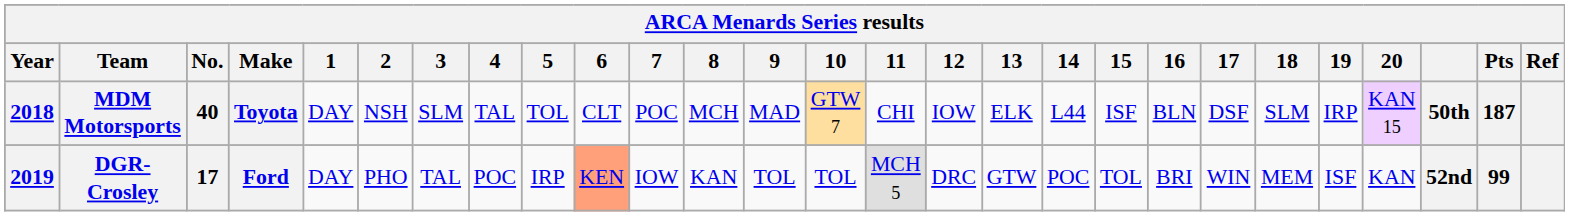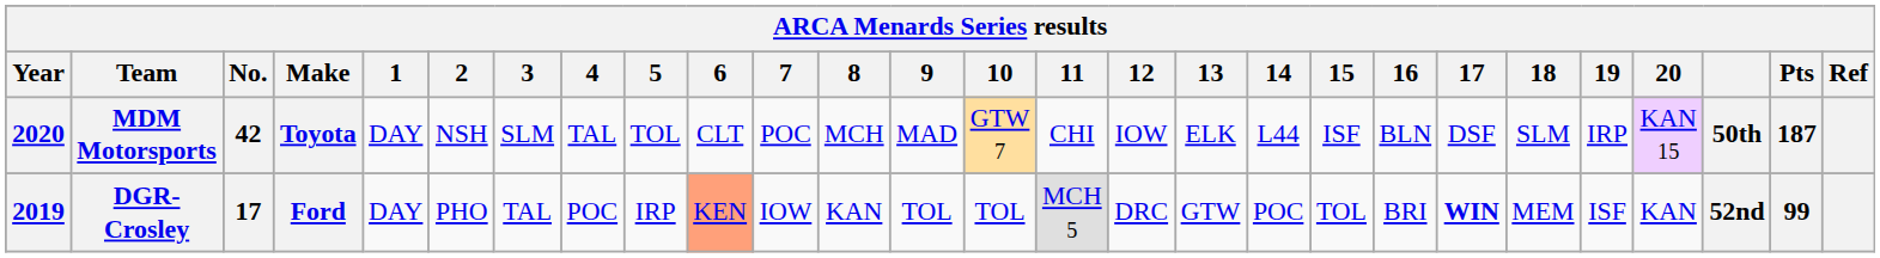MDM Motorsports | Year: 2018 -> 2020
MDM Motorsports | No.: 40 -> 42
DGR-Crosley | 17: normal -> bold
